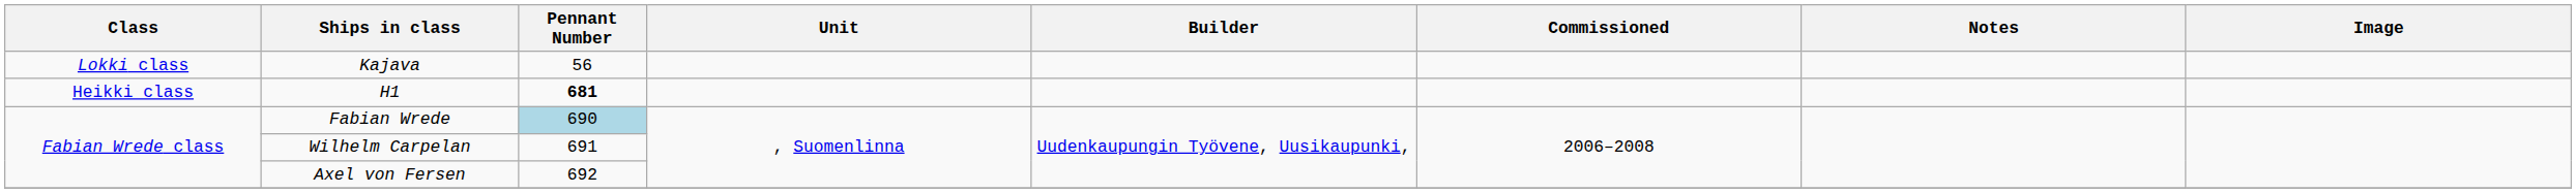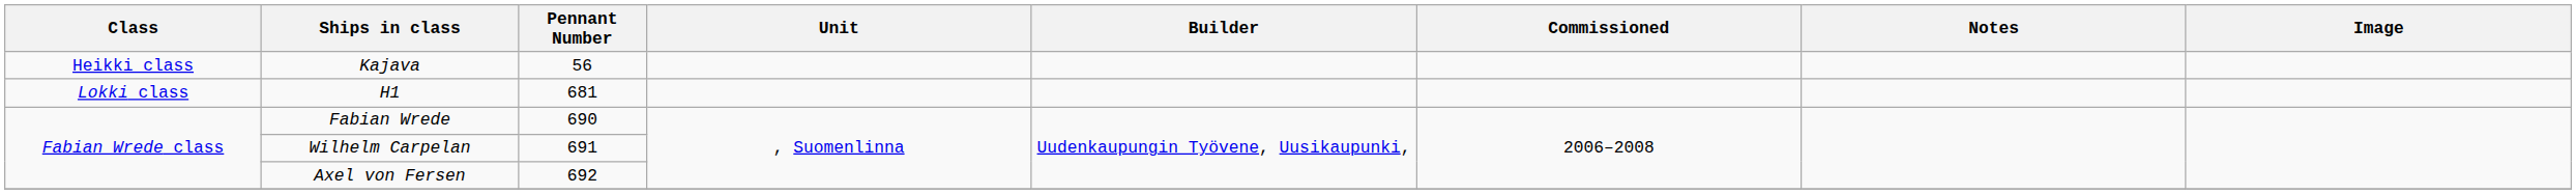Kajava | Class: Lokki class -> Heikki class
H1 | Class: Heikki class -> Lokki class
H1 | Pennant Number: bold -> normal
Fabian Wrede | Pennant Number: lightblue background -> no background
